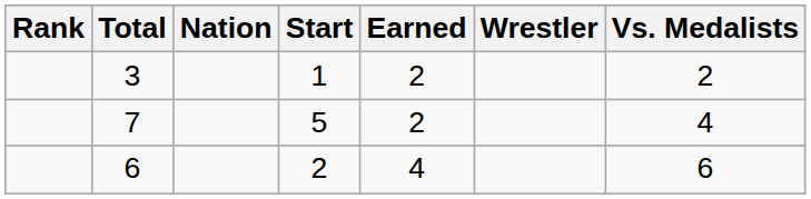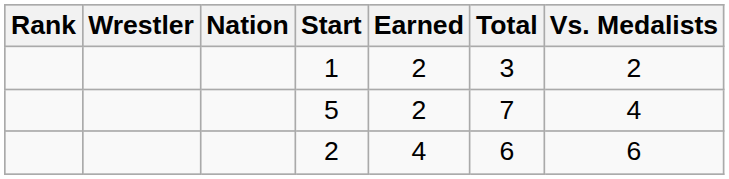columns swapped: Wrestler <-> Total
